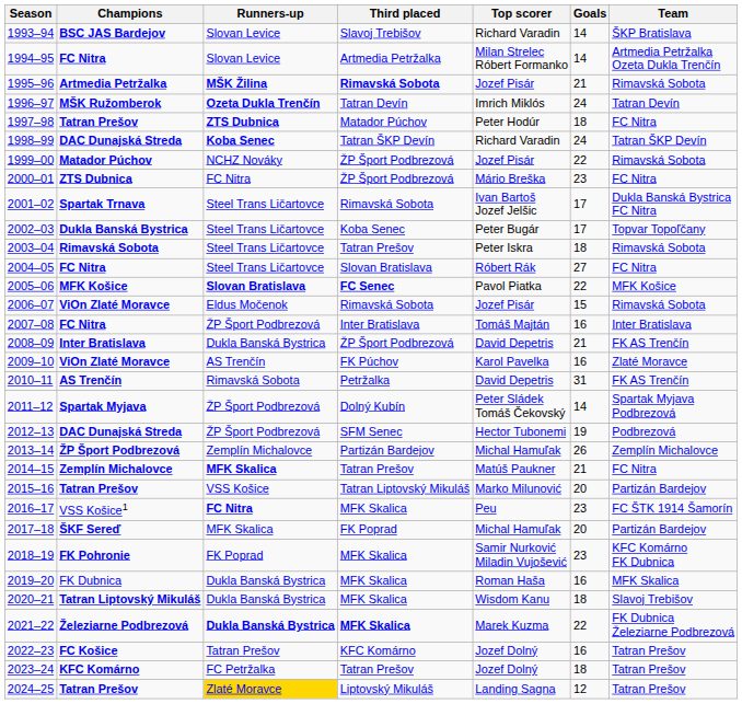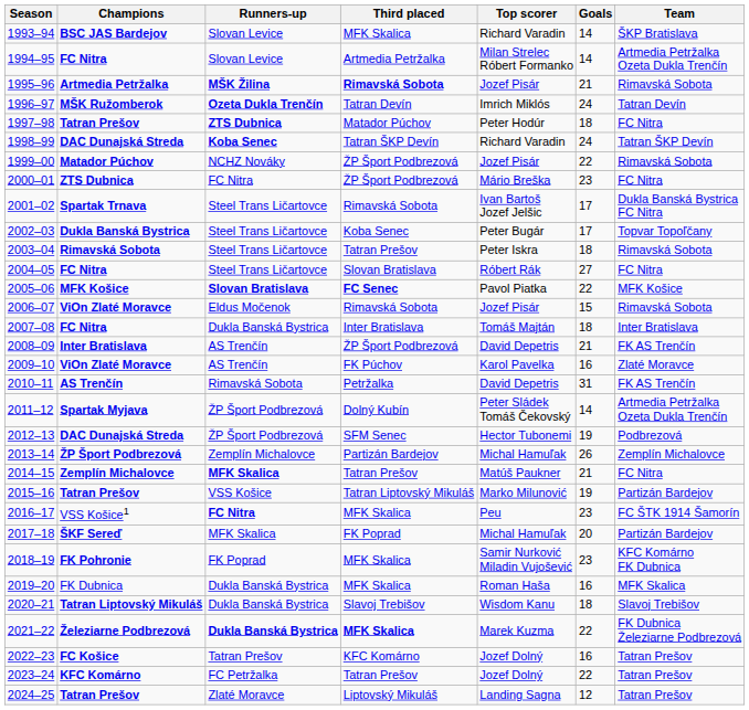1993–94 | Third placed: Slavoj Trebišov -> MFK Skalica
2007–08 | Runners-up: ŽP Šport Podbrezová -> Dukla Banská Bystrica
2007–08 | Goals: 16 -> 18
2008–09 | Runners-up: Dukla Banská Bystrica -> AS Trenčín
2011–12 | Team: Spartak Myjava Podbrezová -> Artmedia Petržalka Ozeta Dukla Trenčín
2015–16 | Goals: 20 -> 19
2020–21 | Third placed: MFK Skalica -> Slavoj Trebišov
2023–24 | Goals: 18 -> 22
2024–25 | Runners-up: gold background -> no background
